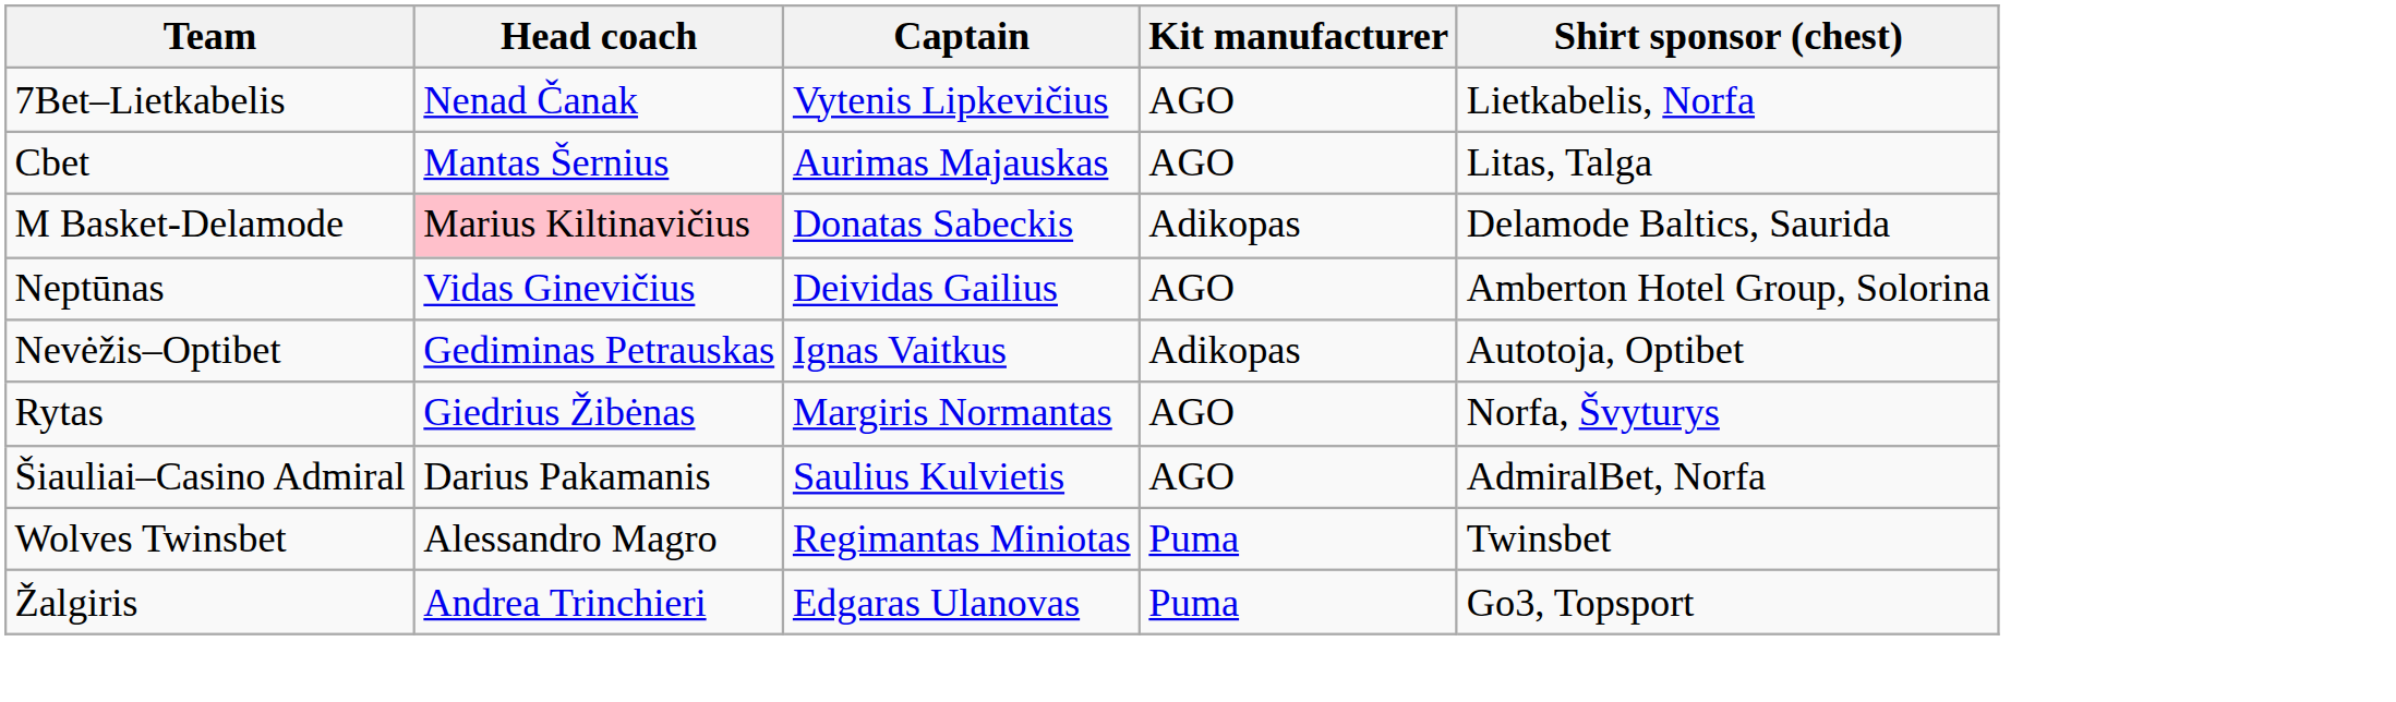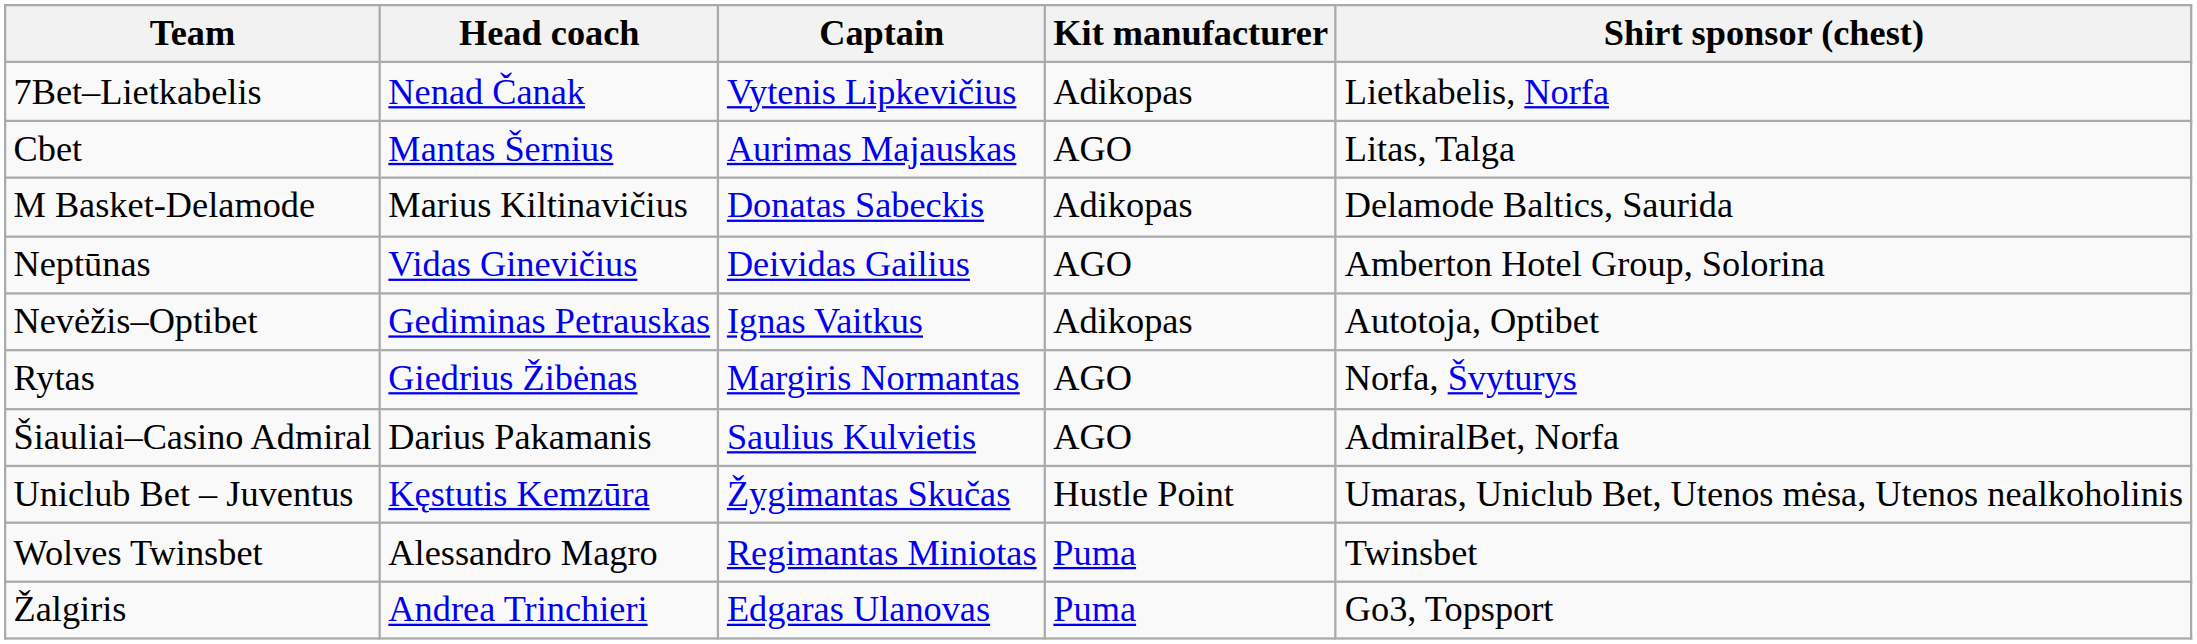7Bet–Lietkabelis | Kit manufacturer: AGO -> Adikopas
M Basket-Delamode | Head coach: pink background -> no background
+ row: Uniclub Bet – Juventus | Kęstutis Kemzūra | Žygimantas Skučas | Hustle Point | Umaras, Uniclub Bet, Utenos mėsa, Utenos nealkoholinis
